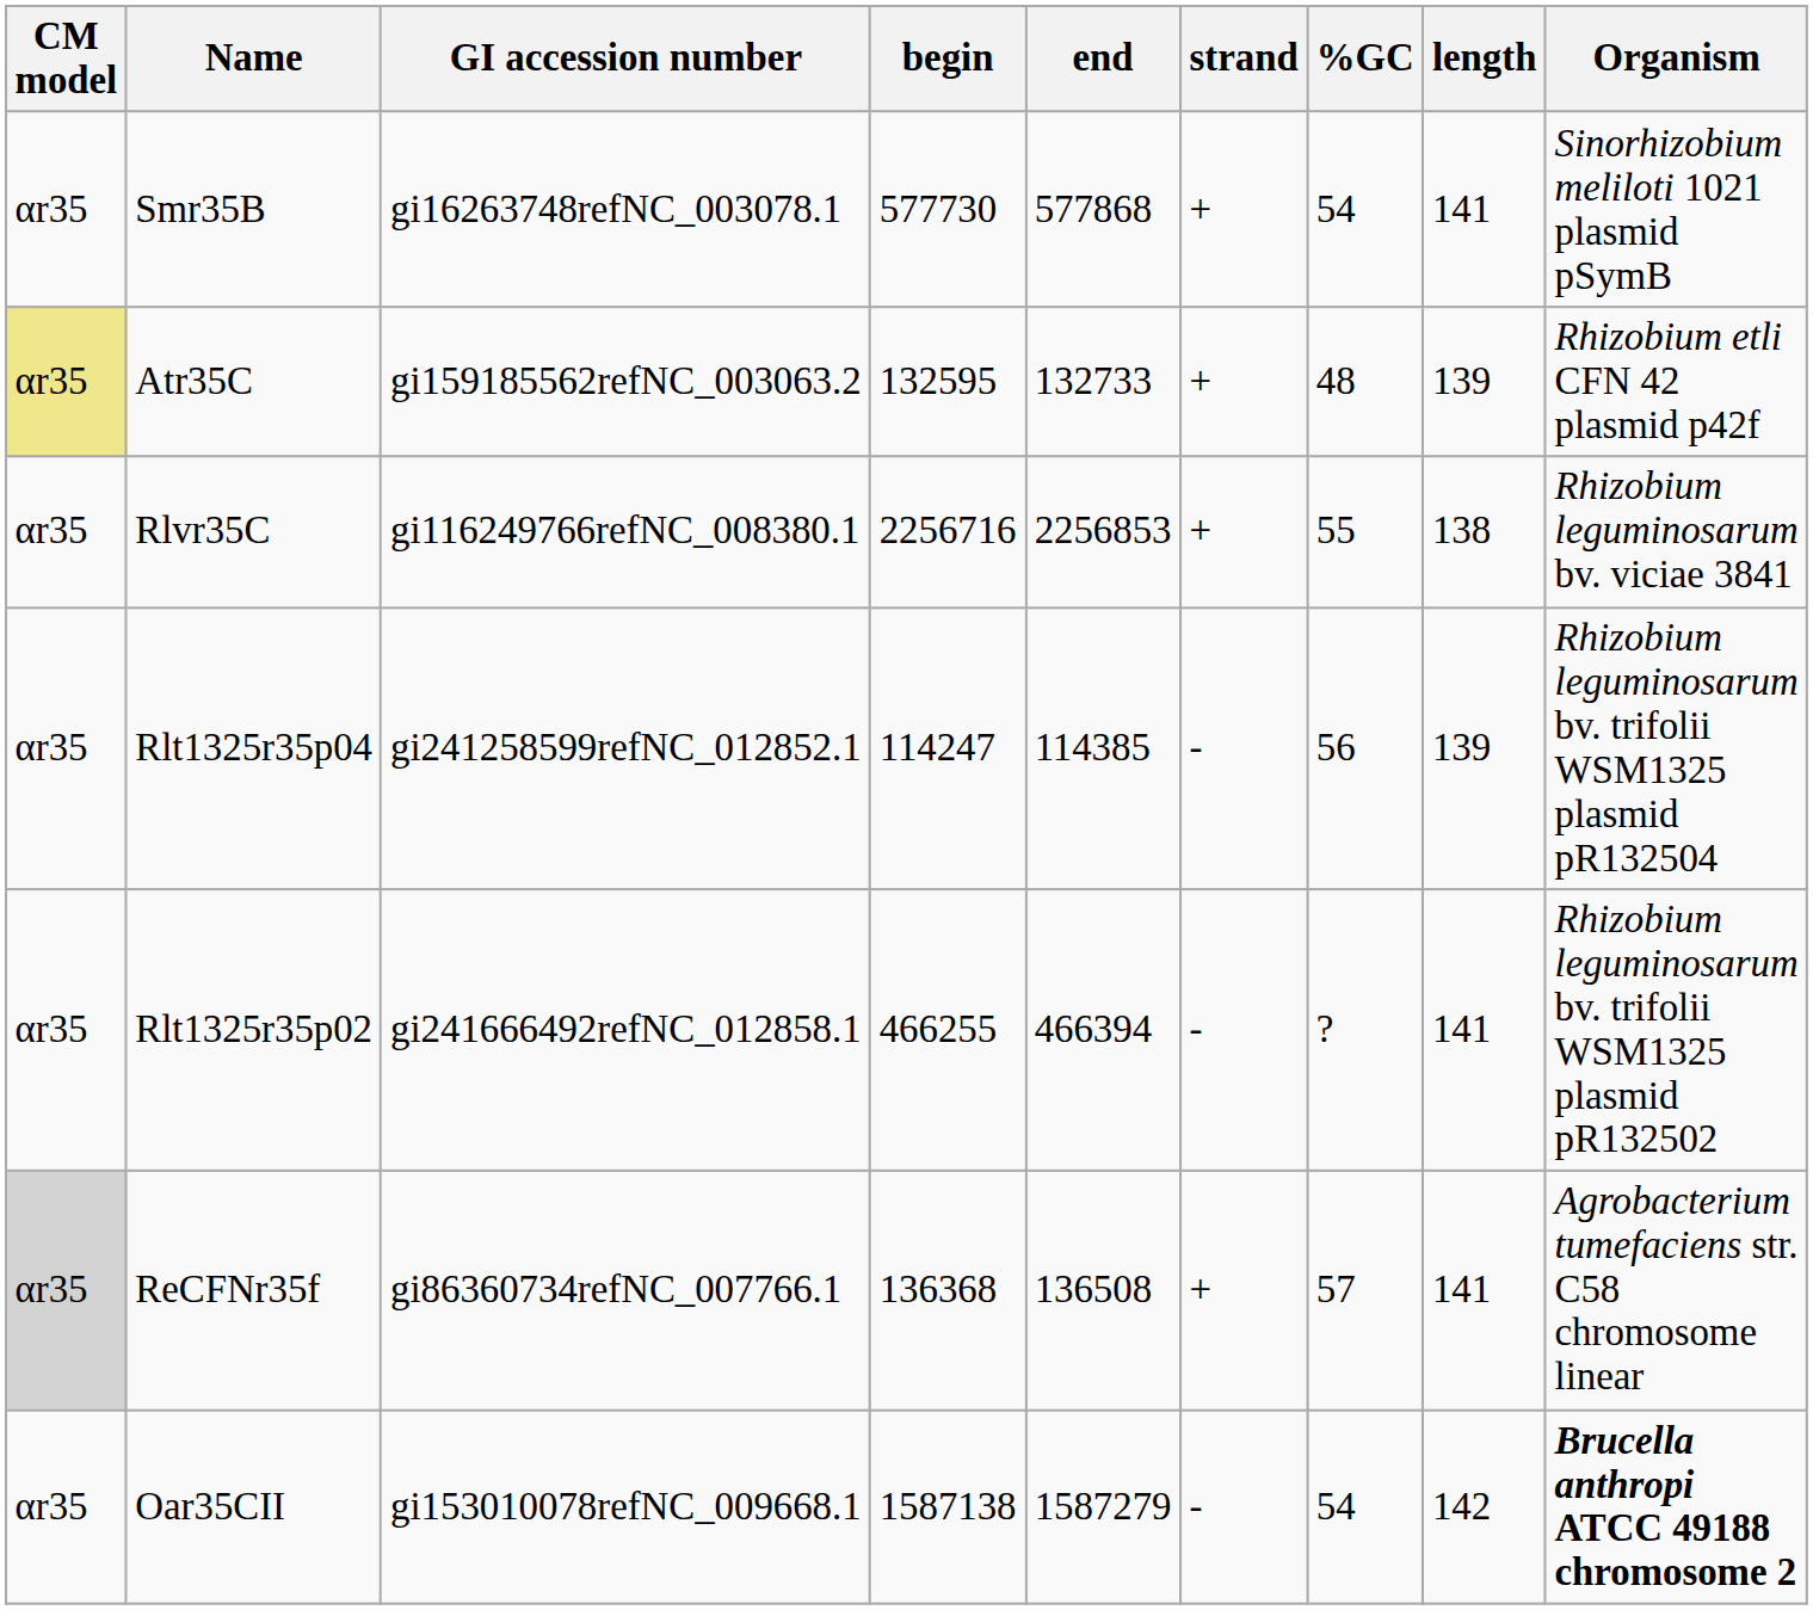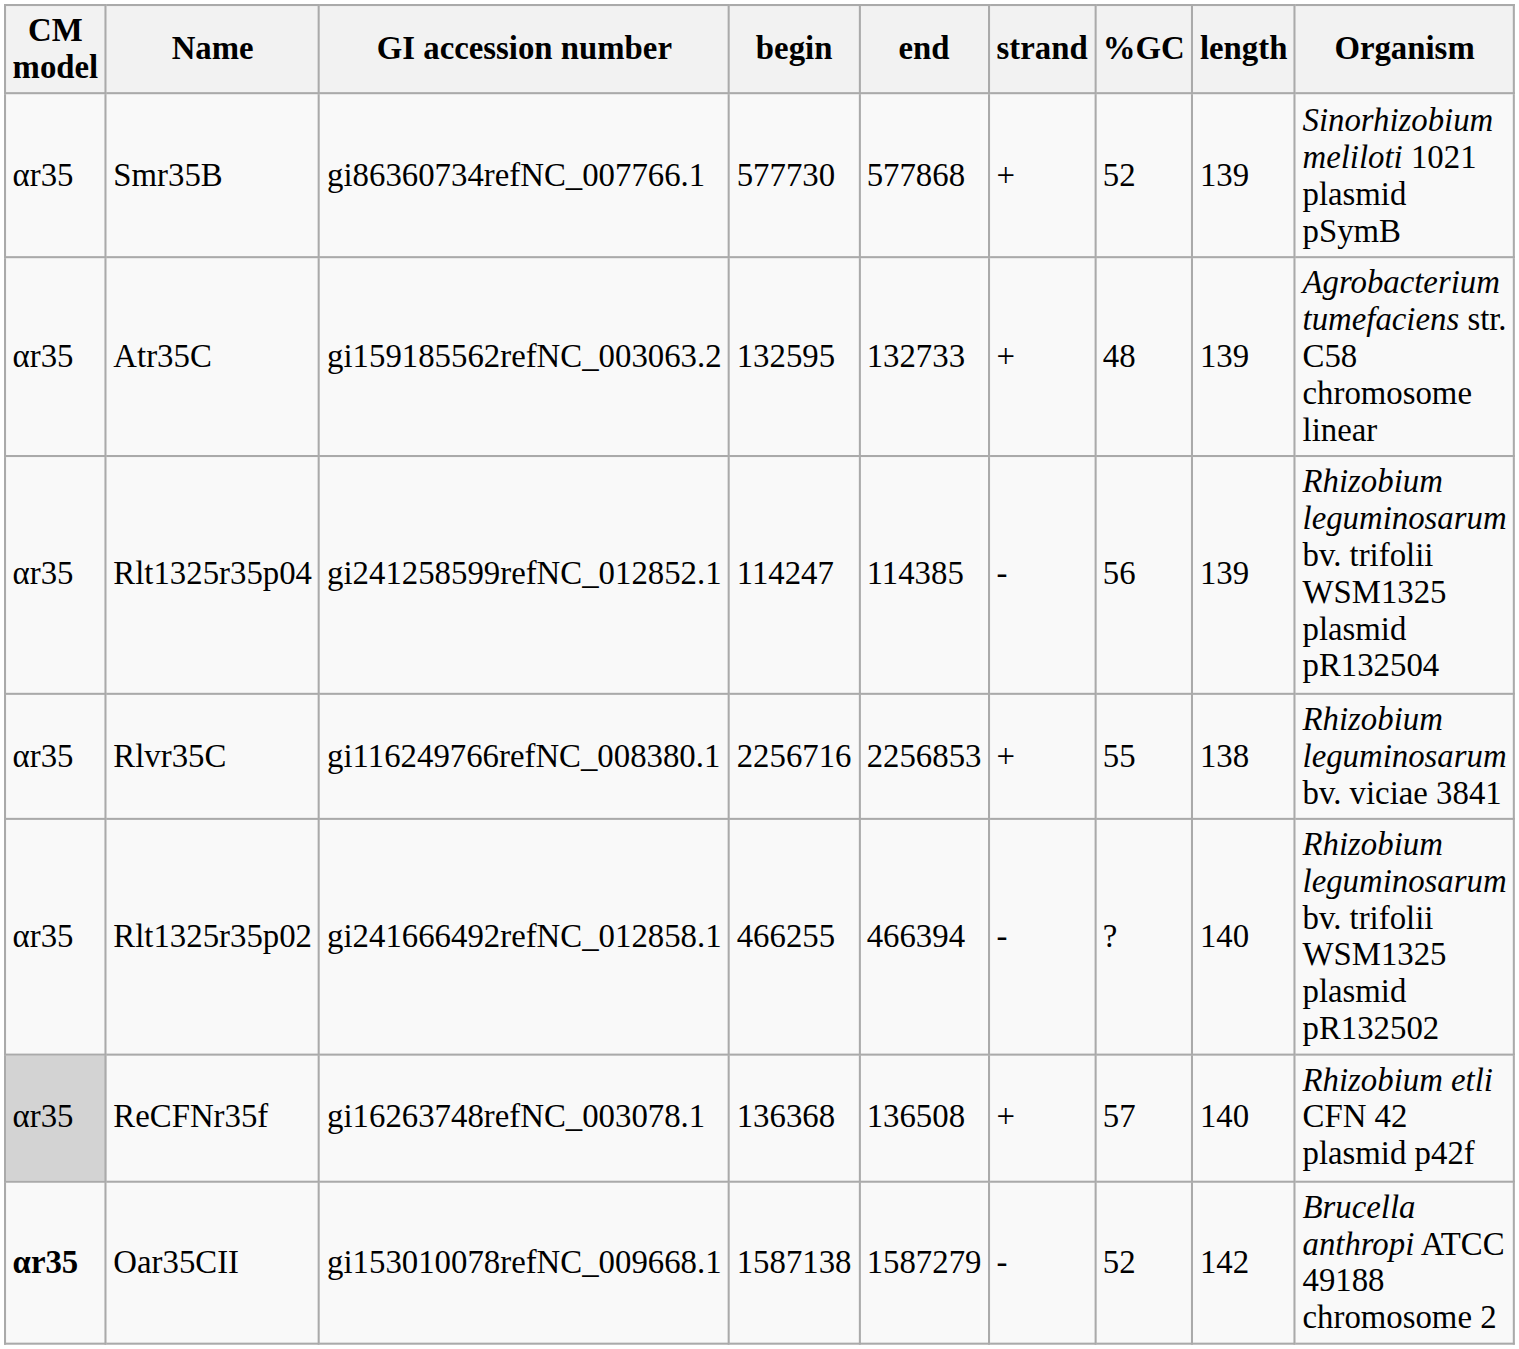Smr35B | GI accession number: gi16263748refNC_003078.1 -> gi86360734refNC_007766.1
Smr35B | %GC: 54 -> 52
Smr35B | length: 141 -> 139
Atr35C | CM model: khaki background -> no background
Atr35C | Organism: Rhizobium etli CFN 42 plasmid p42f -> Agrobacterium tumefaciens str. C58 chromosome linear
rows swapped: Rlvr35C <-> Rlt1325r35p04
Rlt1325r35p02 | length: 141 -> 140
ReCFNr35f | GI accession number: gi86360734refNC_007766.1 -> gi16263748refNC_003078.1
ReCFNr35f | length: 141 -> 140
ReCFNr35f | Organism: Agrobacterium tumefaciens str. C58 chromosome linear -> Rhizobium etli CFN 42 plasmid p42f
Oar35CII | CM model: normal -> bold
Oar35CII | %GC: 54 -> 52
Oar35CII | Organism: bold -> normal
